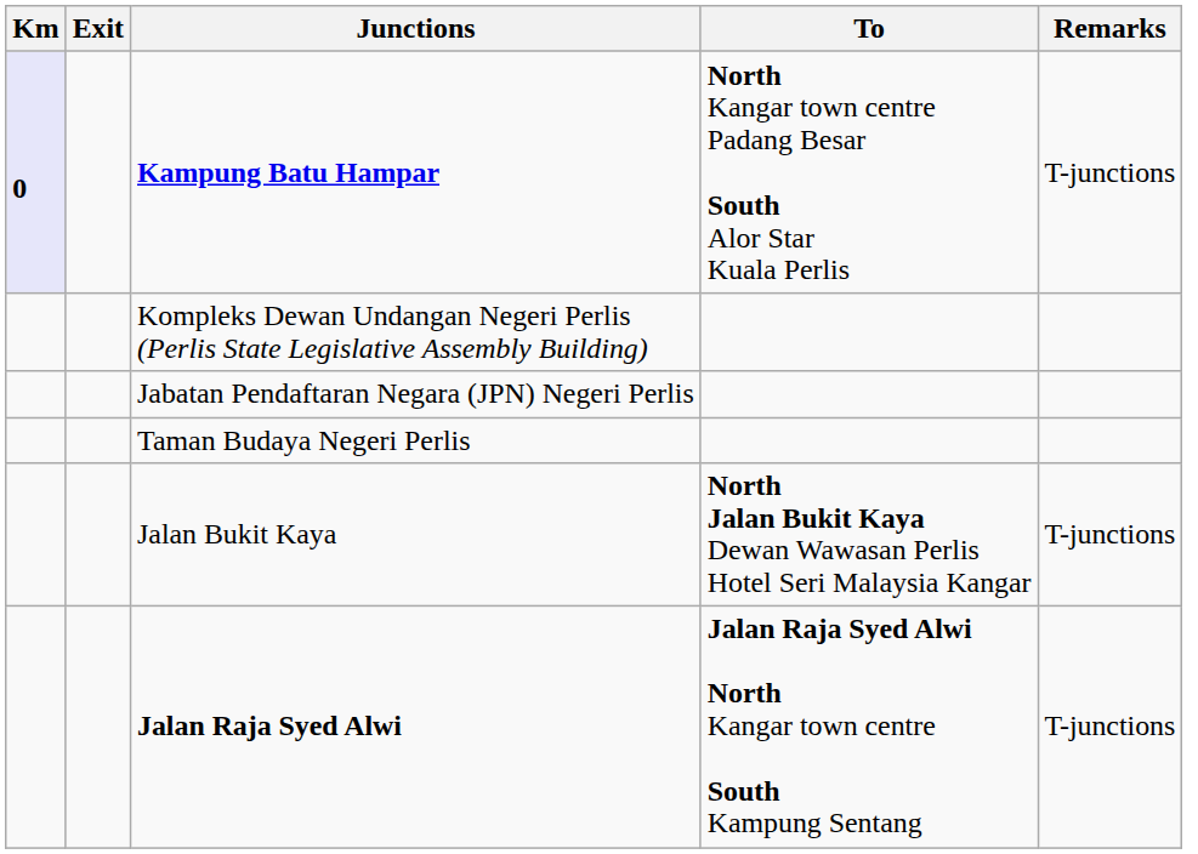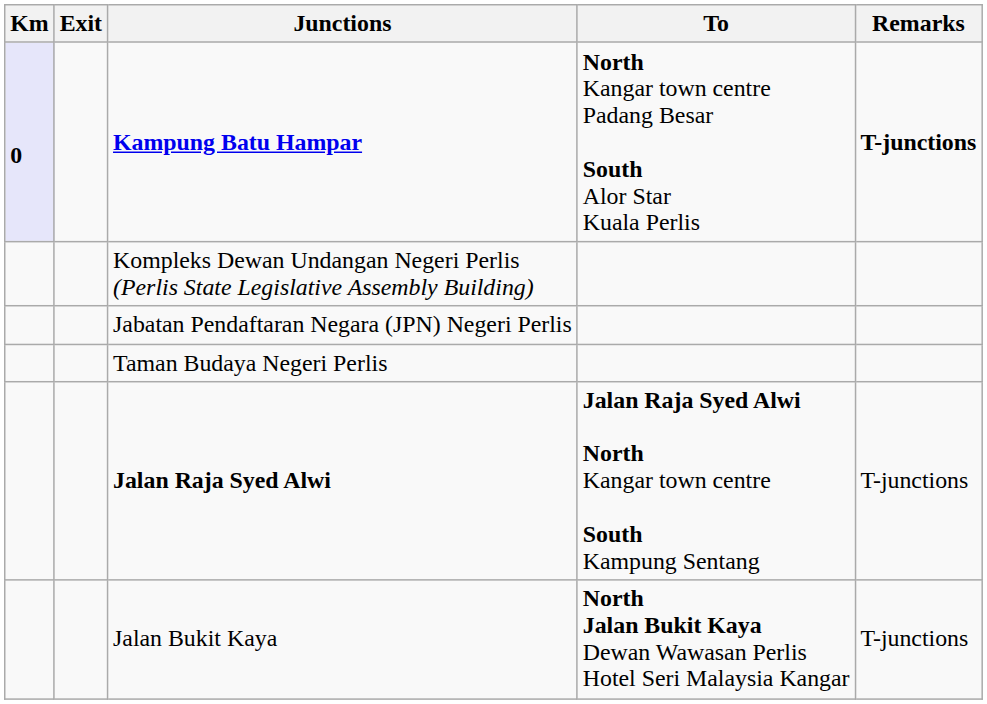Kampung Batu Hampar | Remarks: normal -> bold
rows swapped: Jalan Bukit Kaya <-> Jalan Raja Syed Alwi
